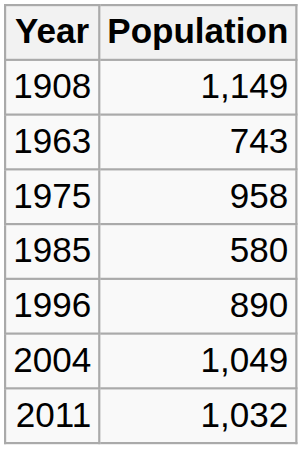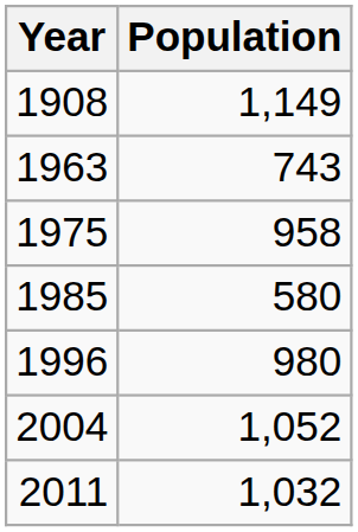1996 | Population: 890 -> 980
2004 | Population: 1,049 -> 1,052
